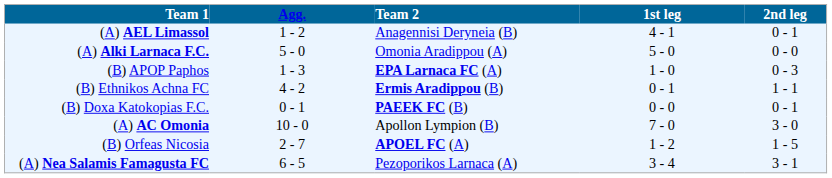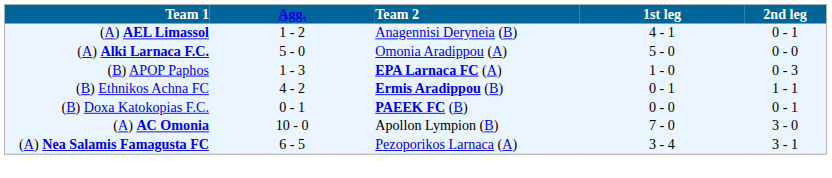- row: (B) Orfeas Nicosia | 2 - 7 | APOEL FC (A) | 1 - 2 | 1 - 5
